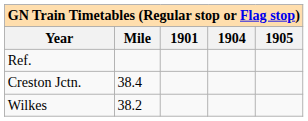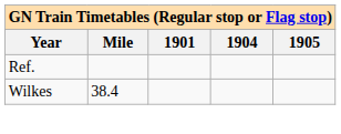- row: Creston Jctn. | 38.4
Wilkes | Mile: 38.2 -> 38.4
